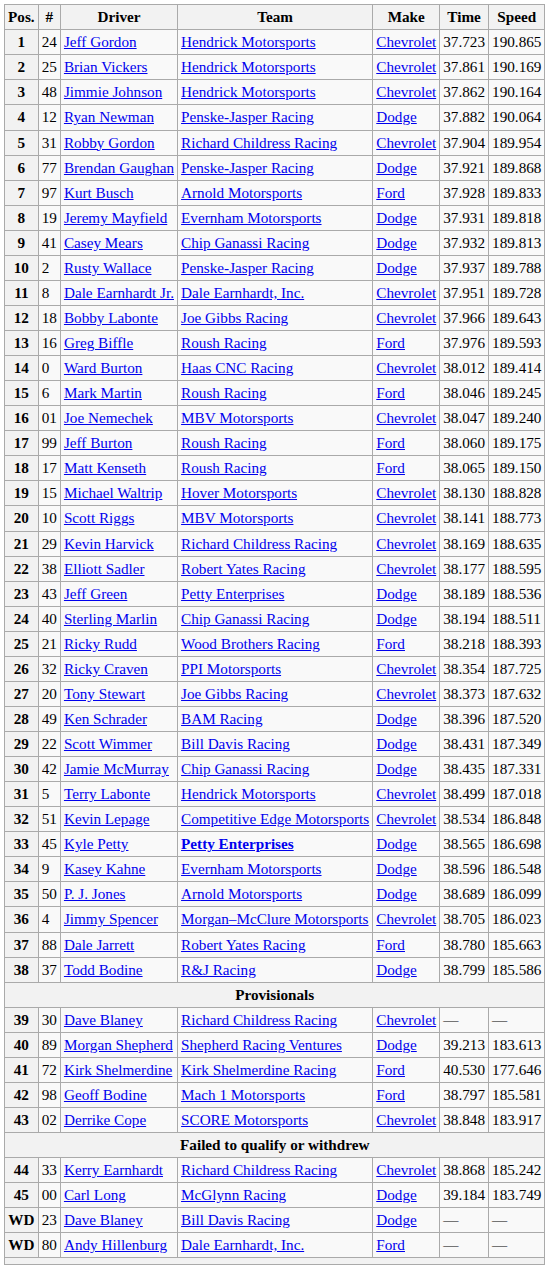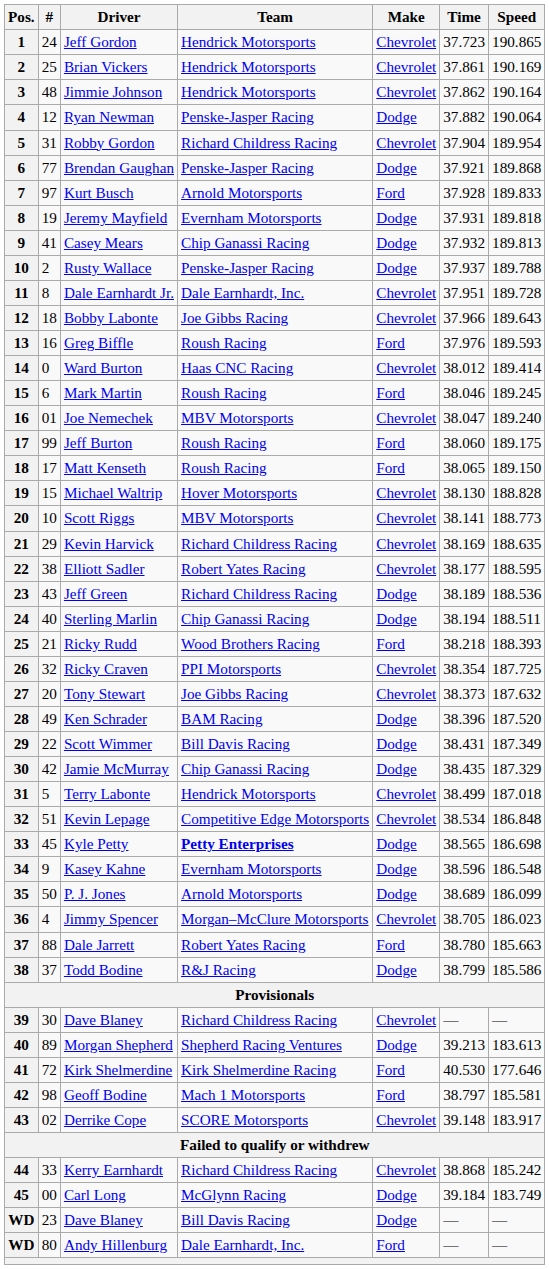Jeff Green | Team: Petty Enterprises -> Richard Childress Racing
Jamie McMurray | Speed: 187.331 -> 187.329
Derrike Cope | Time: 38.848 -> 39.148
